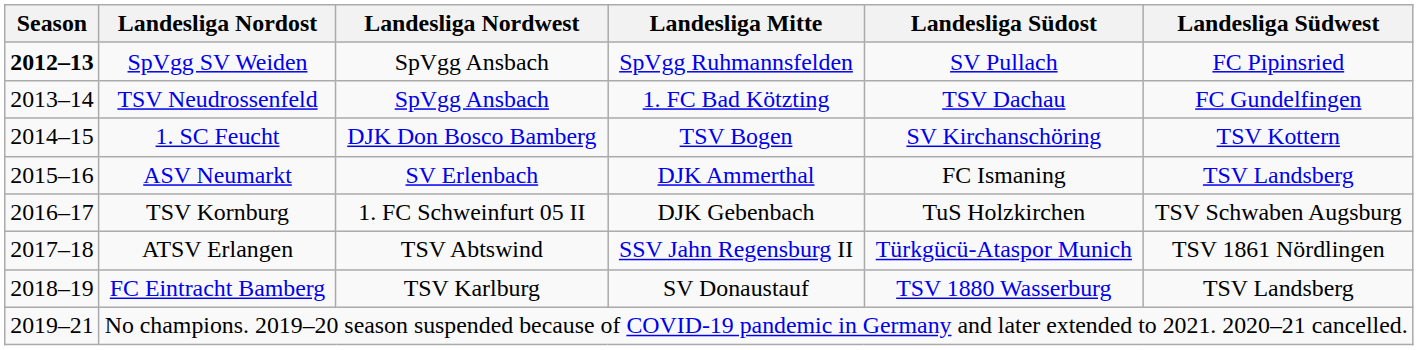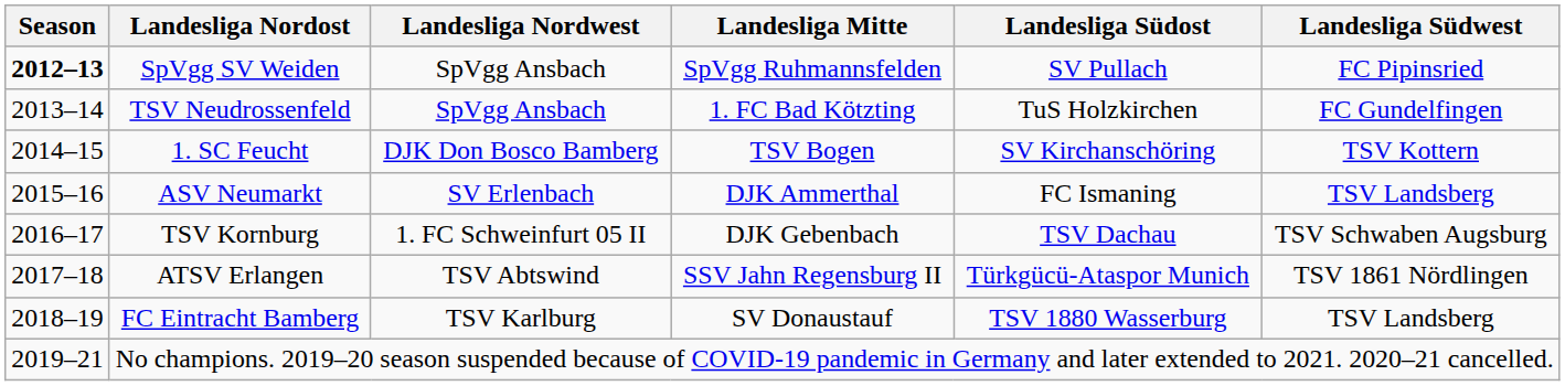TSV Neudrossenfeld | Landesliga Südost: TSV Dachau -> TuS Holzkirchen
TSV Kornburg | Landesliga Südost: TuS Holzkirchen -> TSV Dachau
